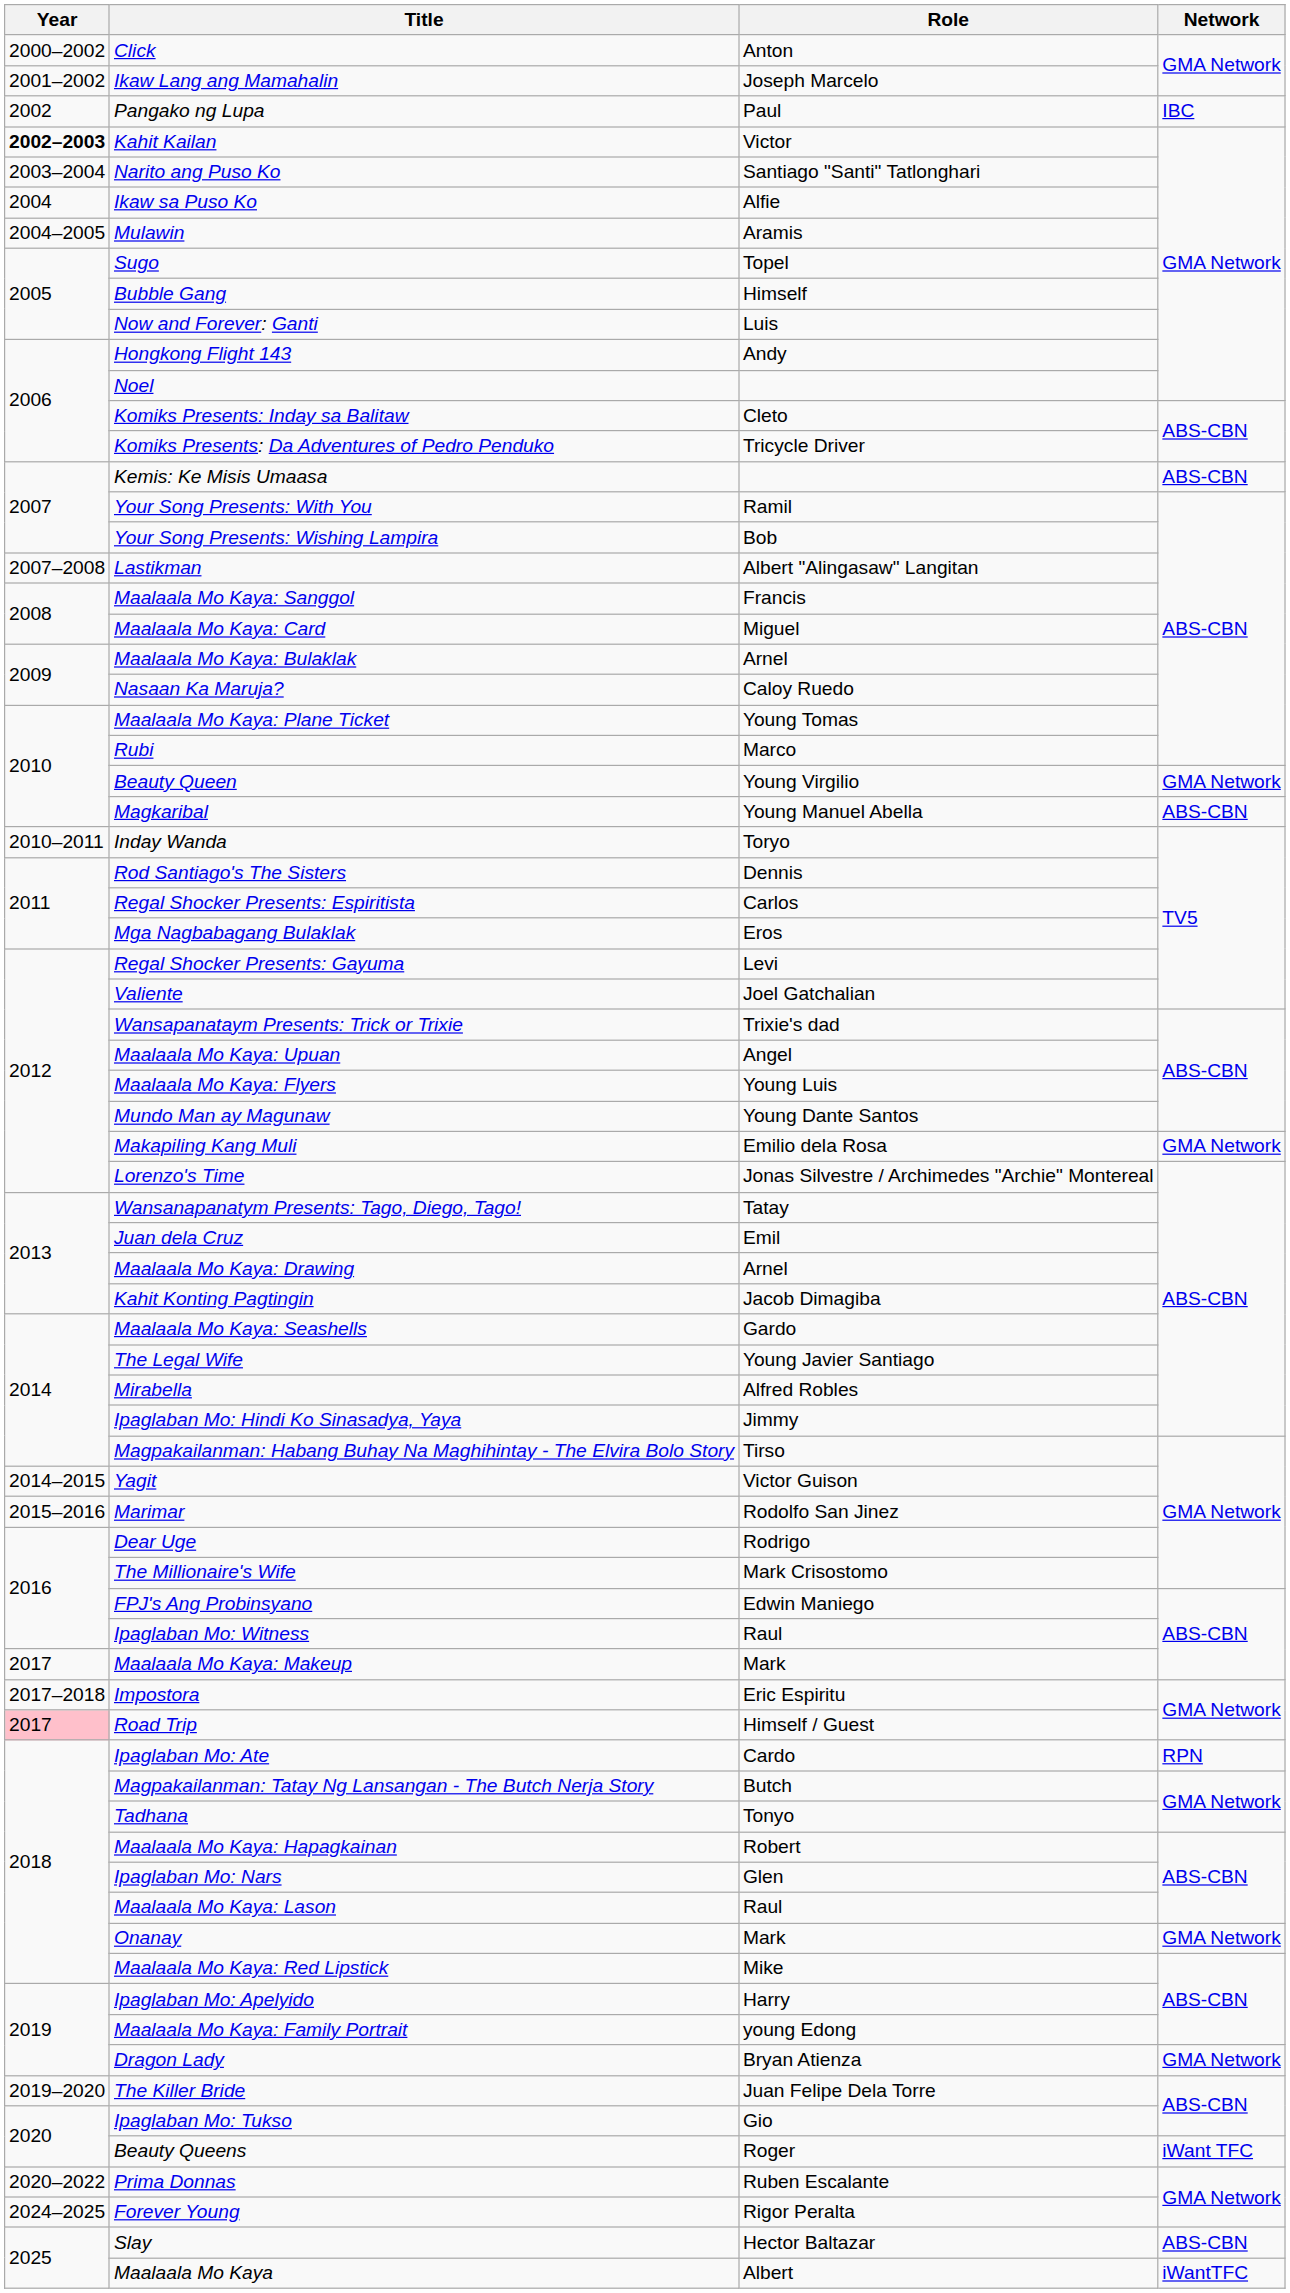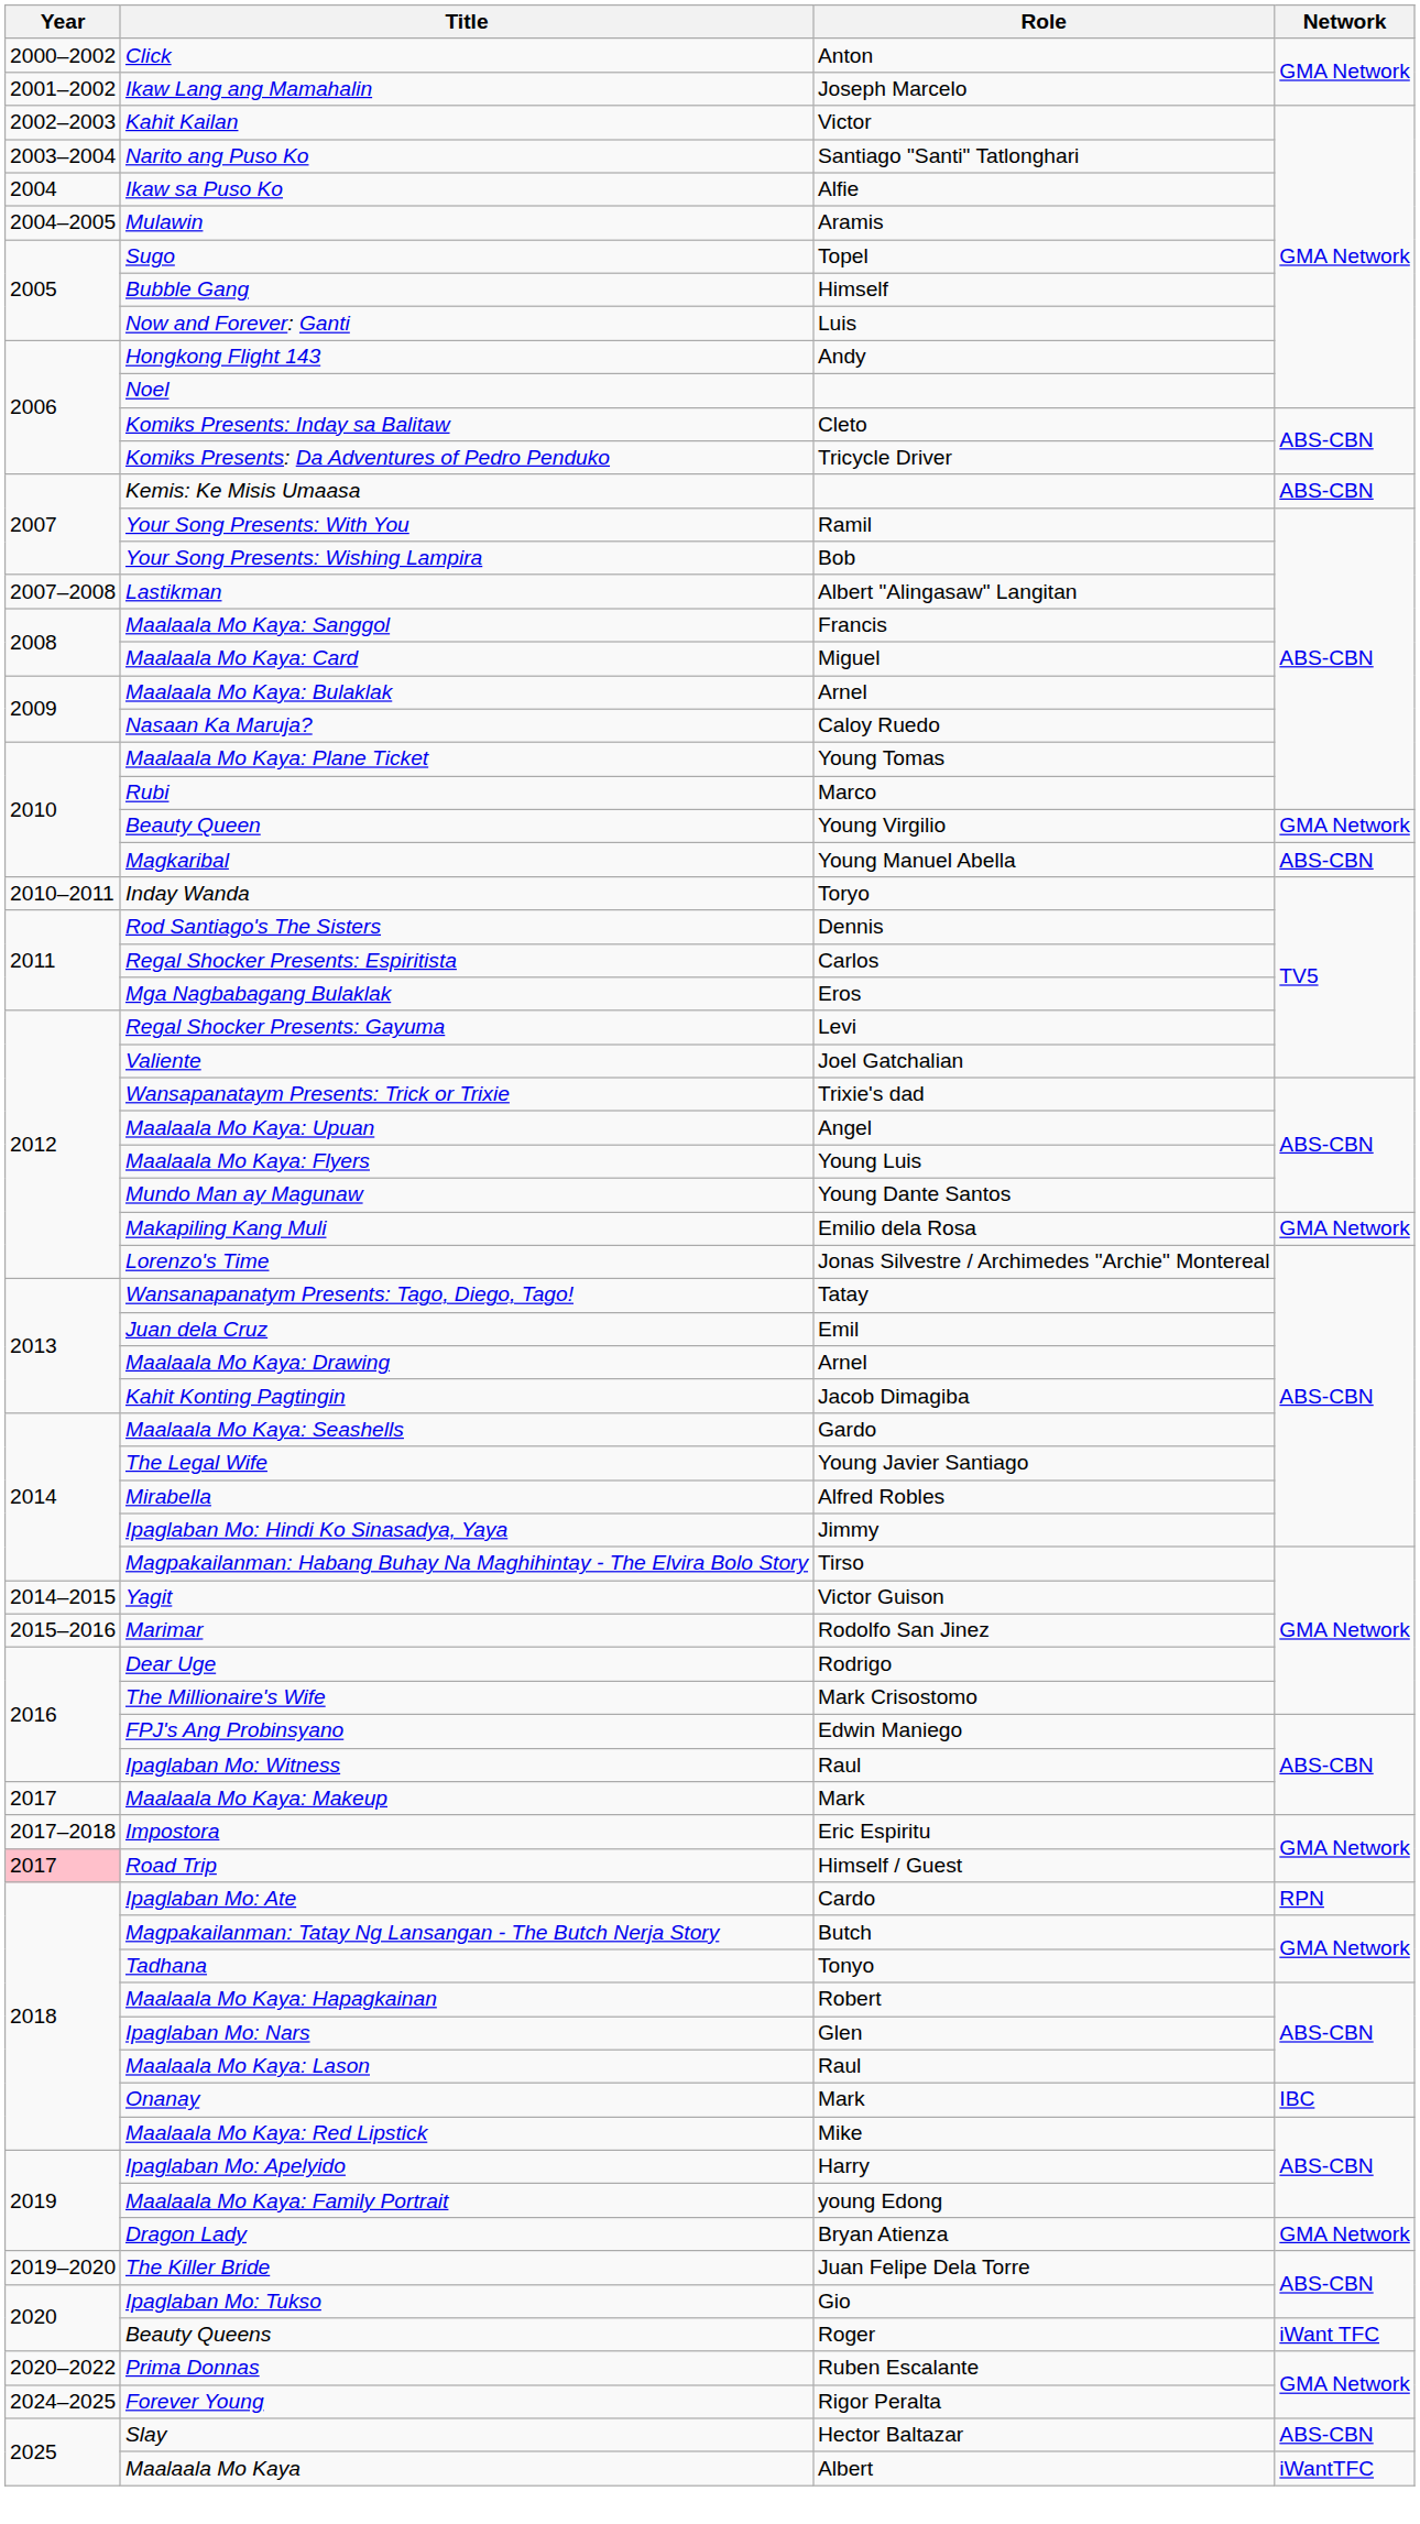- row: 2002 | Pangako ng Lupa | Paul | IBC
Kahit Kailan | Year: bold -> normal
Onanay | Network: GMA Network -> IBC
